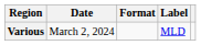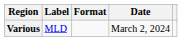columns swapped: Date <-> Label
